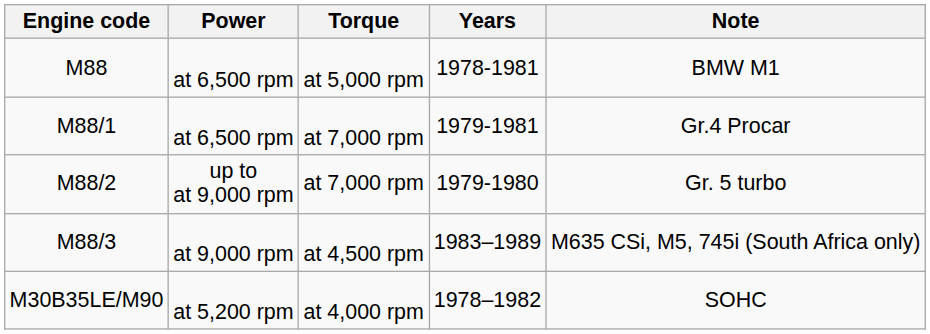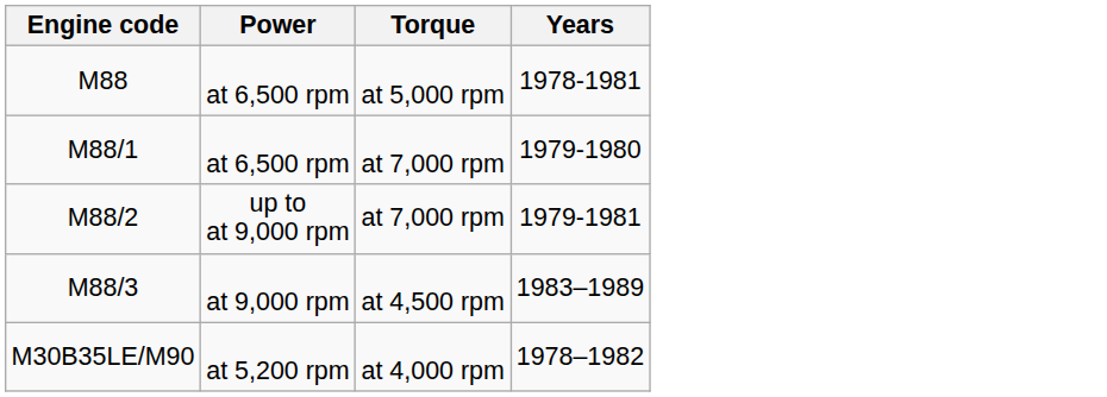- column: Note | BMW M1 | Gr.4 Procar | Gr. 5 turbo | M635 CSi, M5, 745i (South Africa only) | SOHC
M88/1 | Years: 1979-1981 -> 1979-1980
M88/2 | Years: 1979-1980 -> 1979-1981
